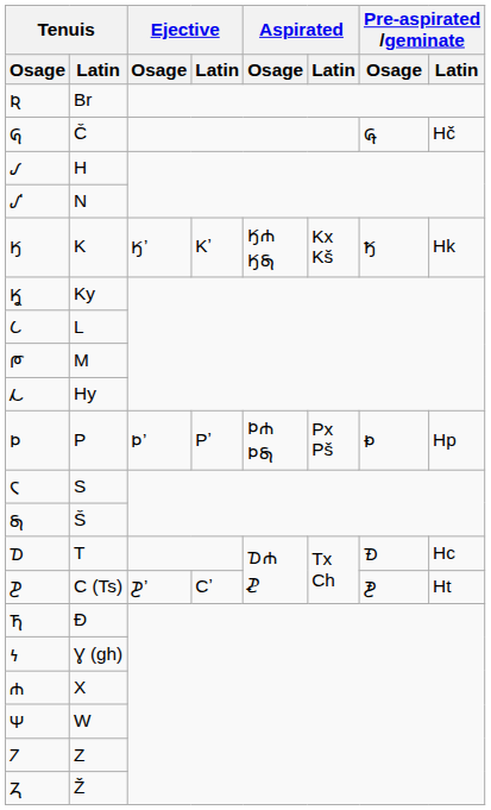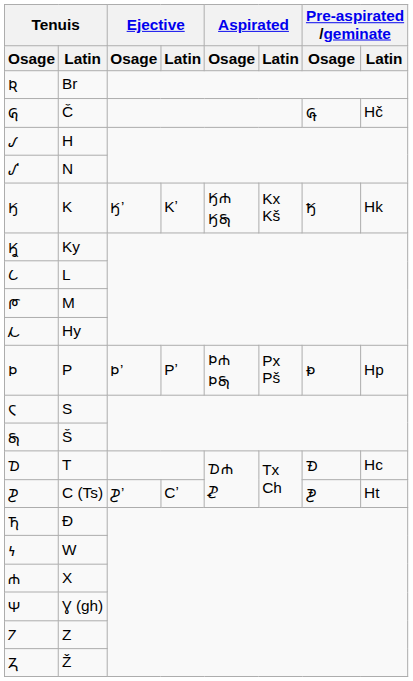𐓏 | Tenuis / Latin: Ɣ (gh) -> W
𐓑 | Tenuis / Latin: W -> Ɣ (gh)
